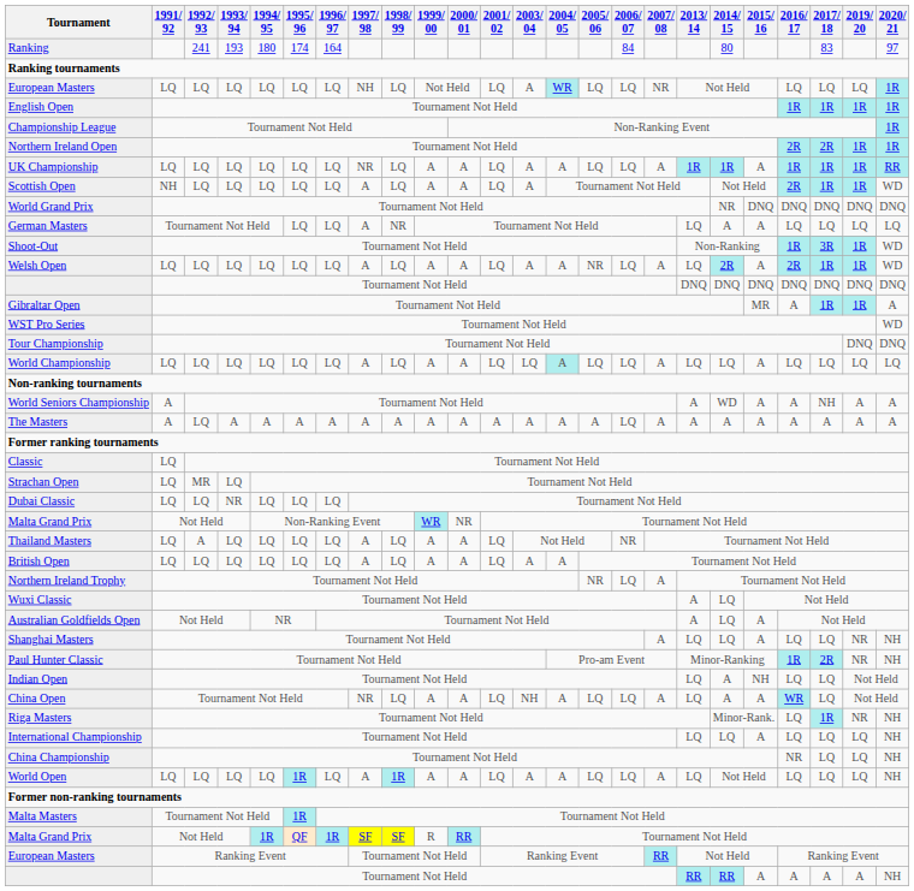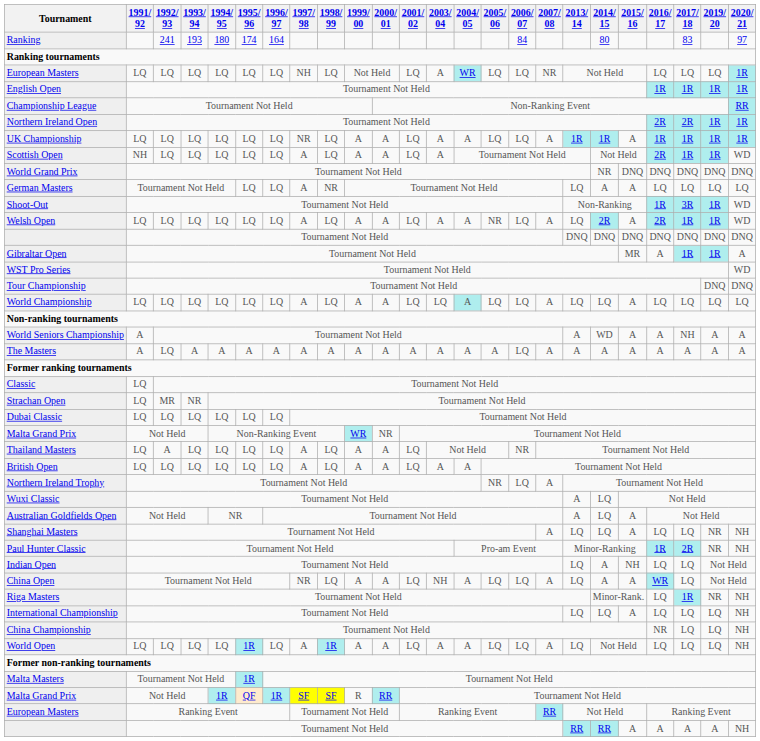Championship League | 2020/ 21: 1R -> RR
UK Championship | 2020/ 21: RR -> 1R
Strachan Open | 1993/ 94: LQ -> NR
Dubai Classic | 1993/ 94: NR -> LQ
